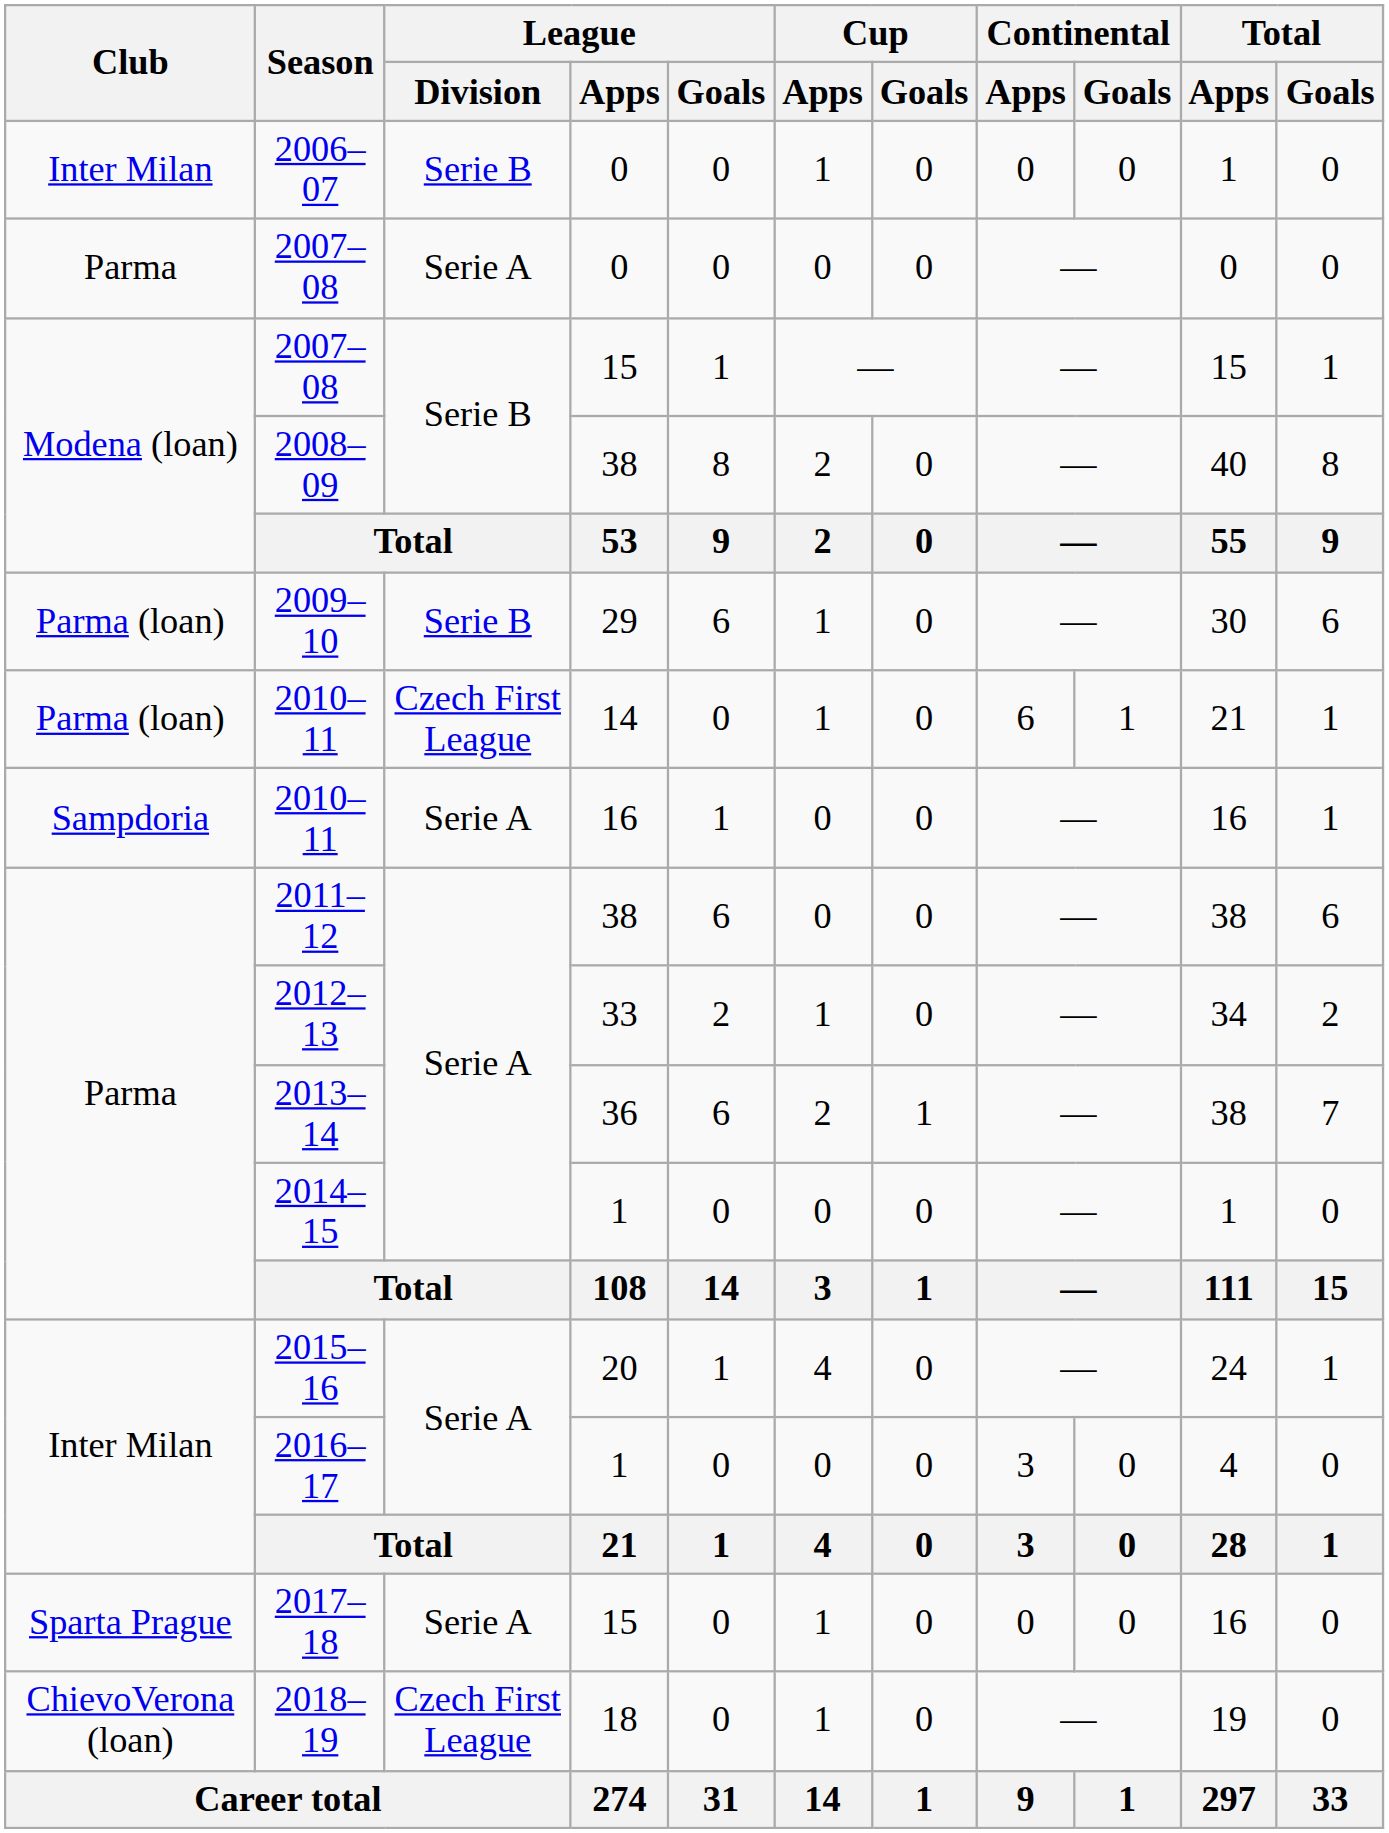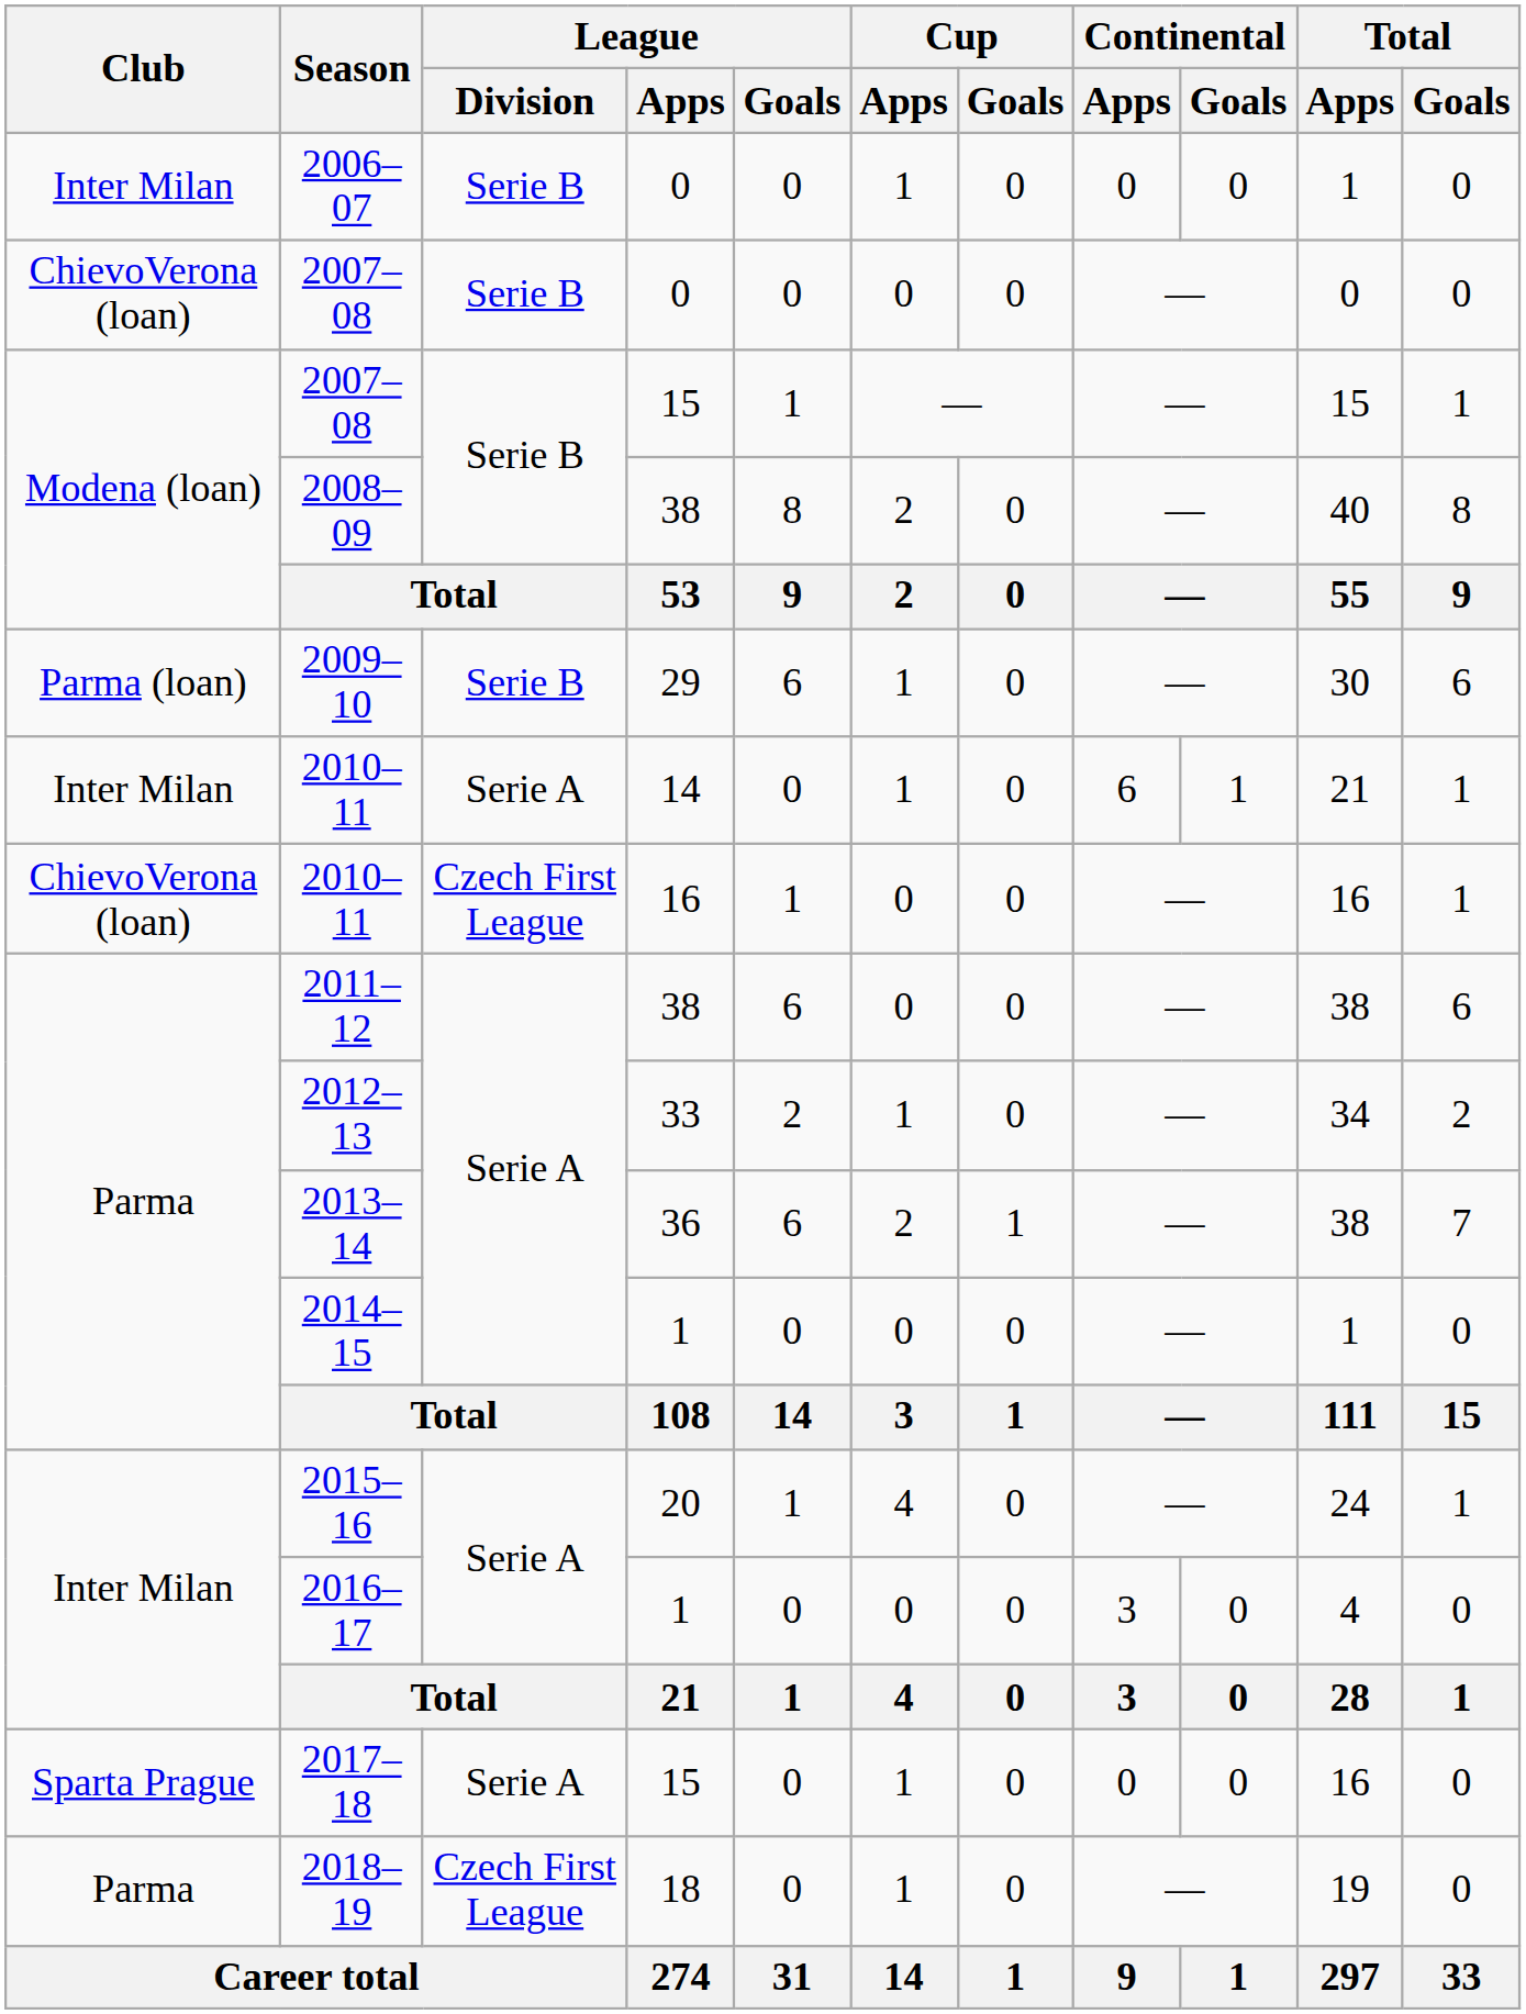2007–08 / 0 | Club: Parma -> ChievoVerona (loan)
2007–08 / 0 | League / Division: Serie A -> Serie B
2010–11 / 14 | Club: Parma (loan) -> Inter Milan
2010–11 / 14 | League / Division: Czech First League -> Serie A
2010–11 / 16 | Club: Sampdoria -> ChievoVerona (loan)
2010–11 / 16 | League / Division: Serie A -> Czech First League
2018–19 | Club: ChievoVerona (loan) -> Parma
